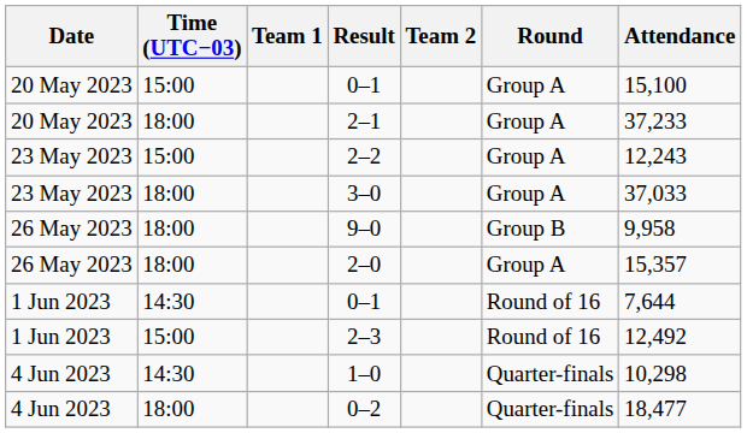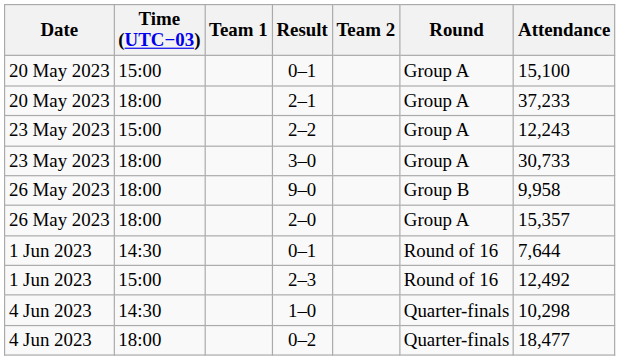3–0 | Attendance: 37,033 -> 30,733
